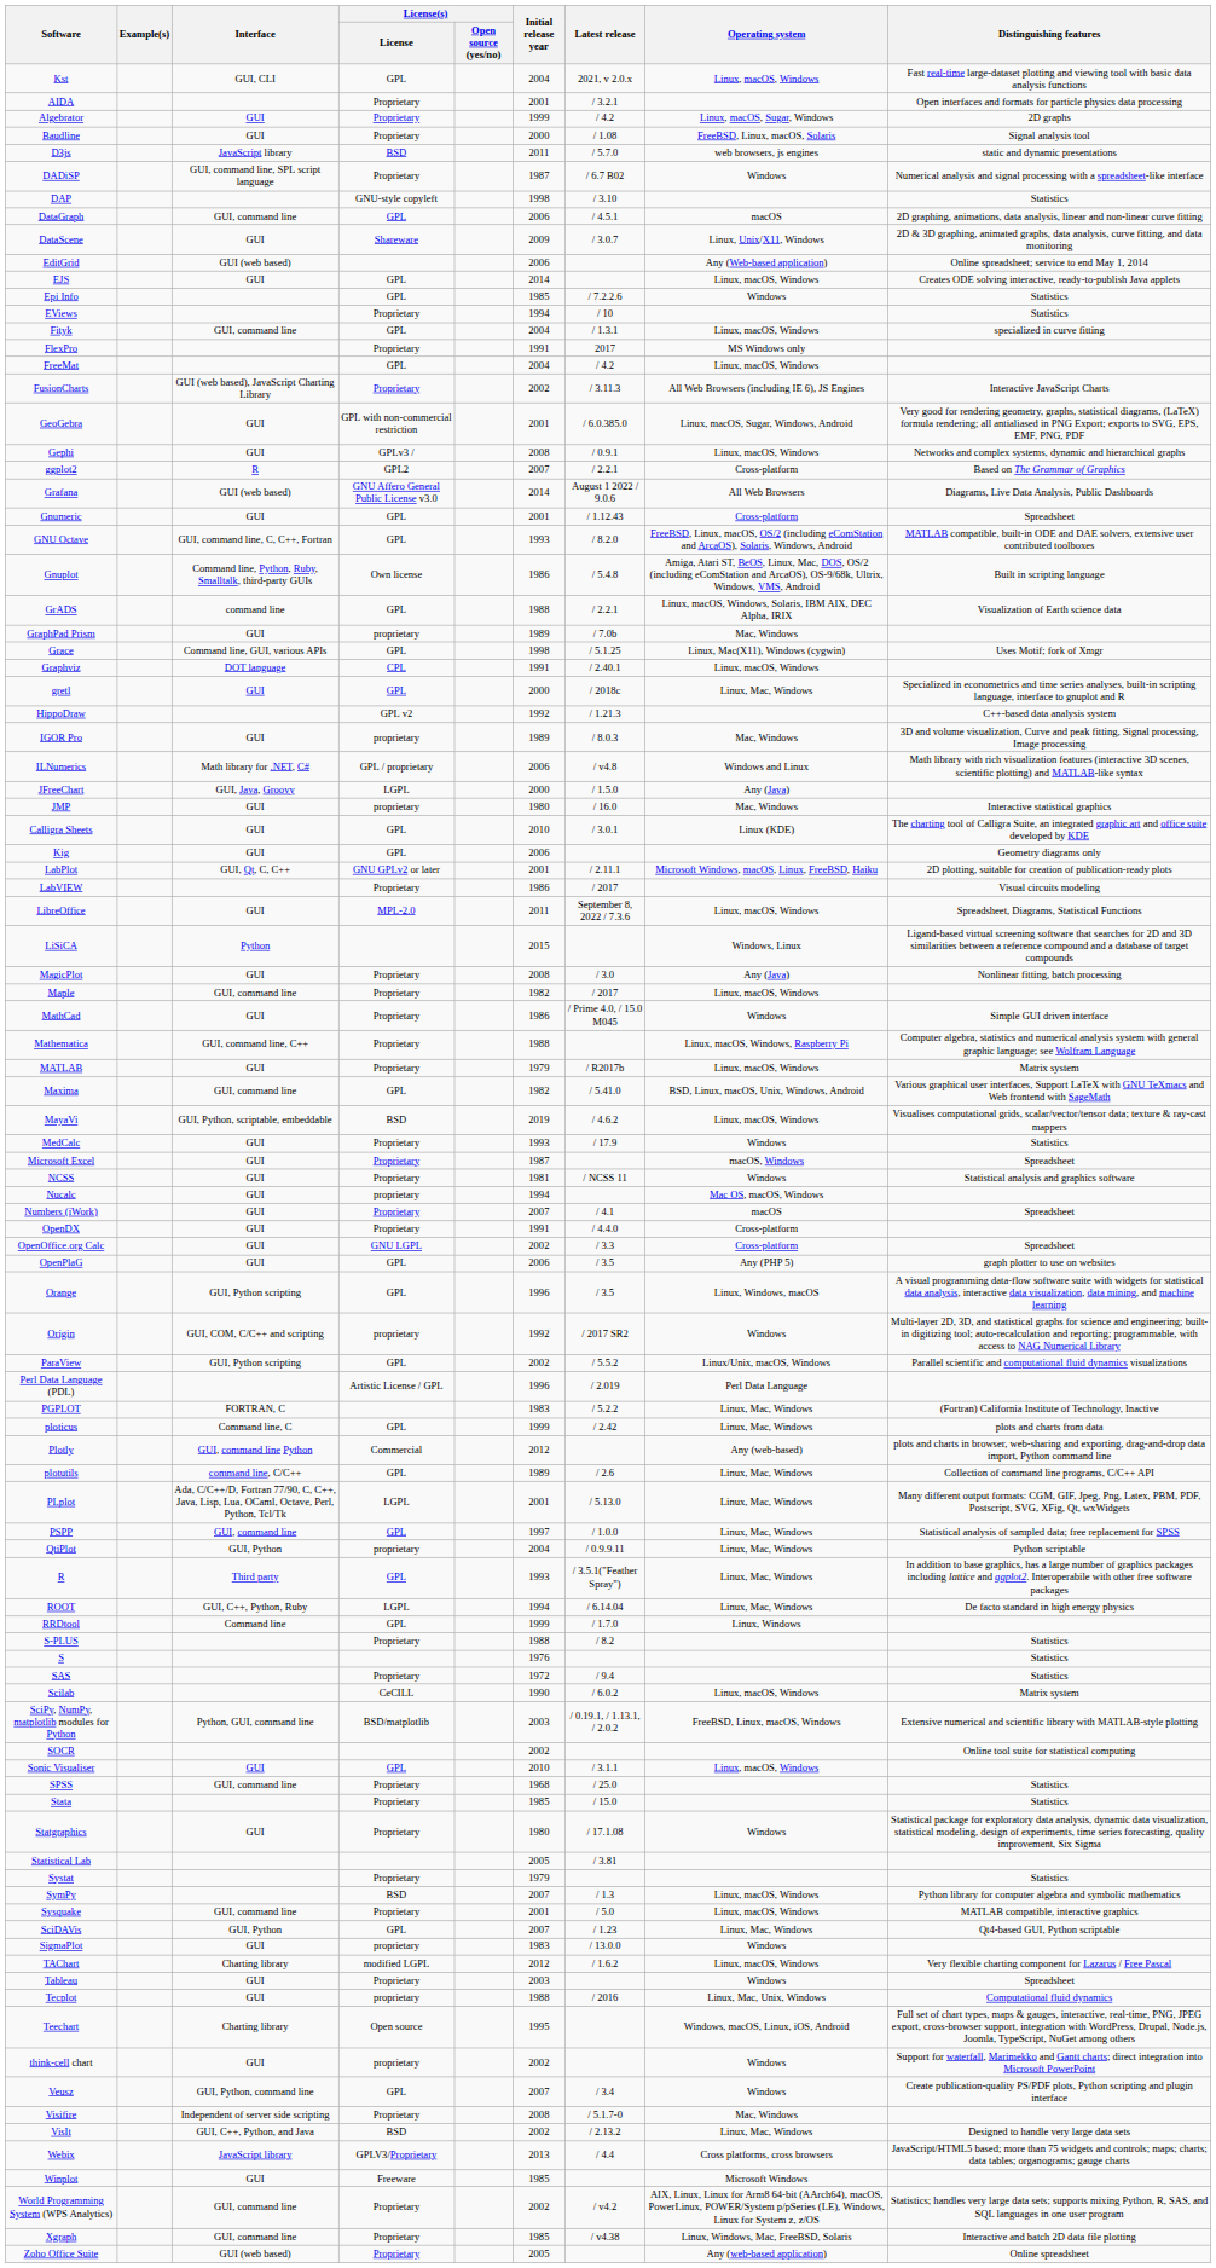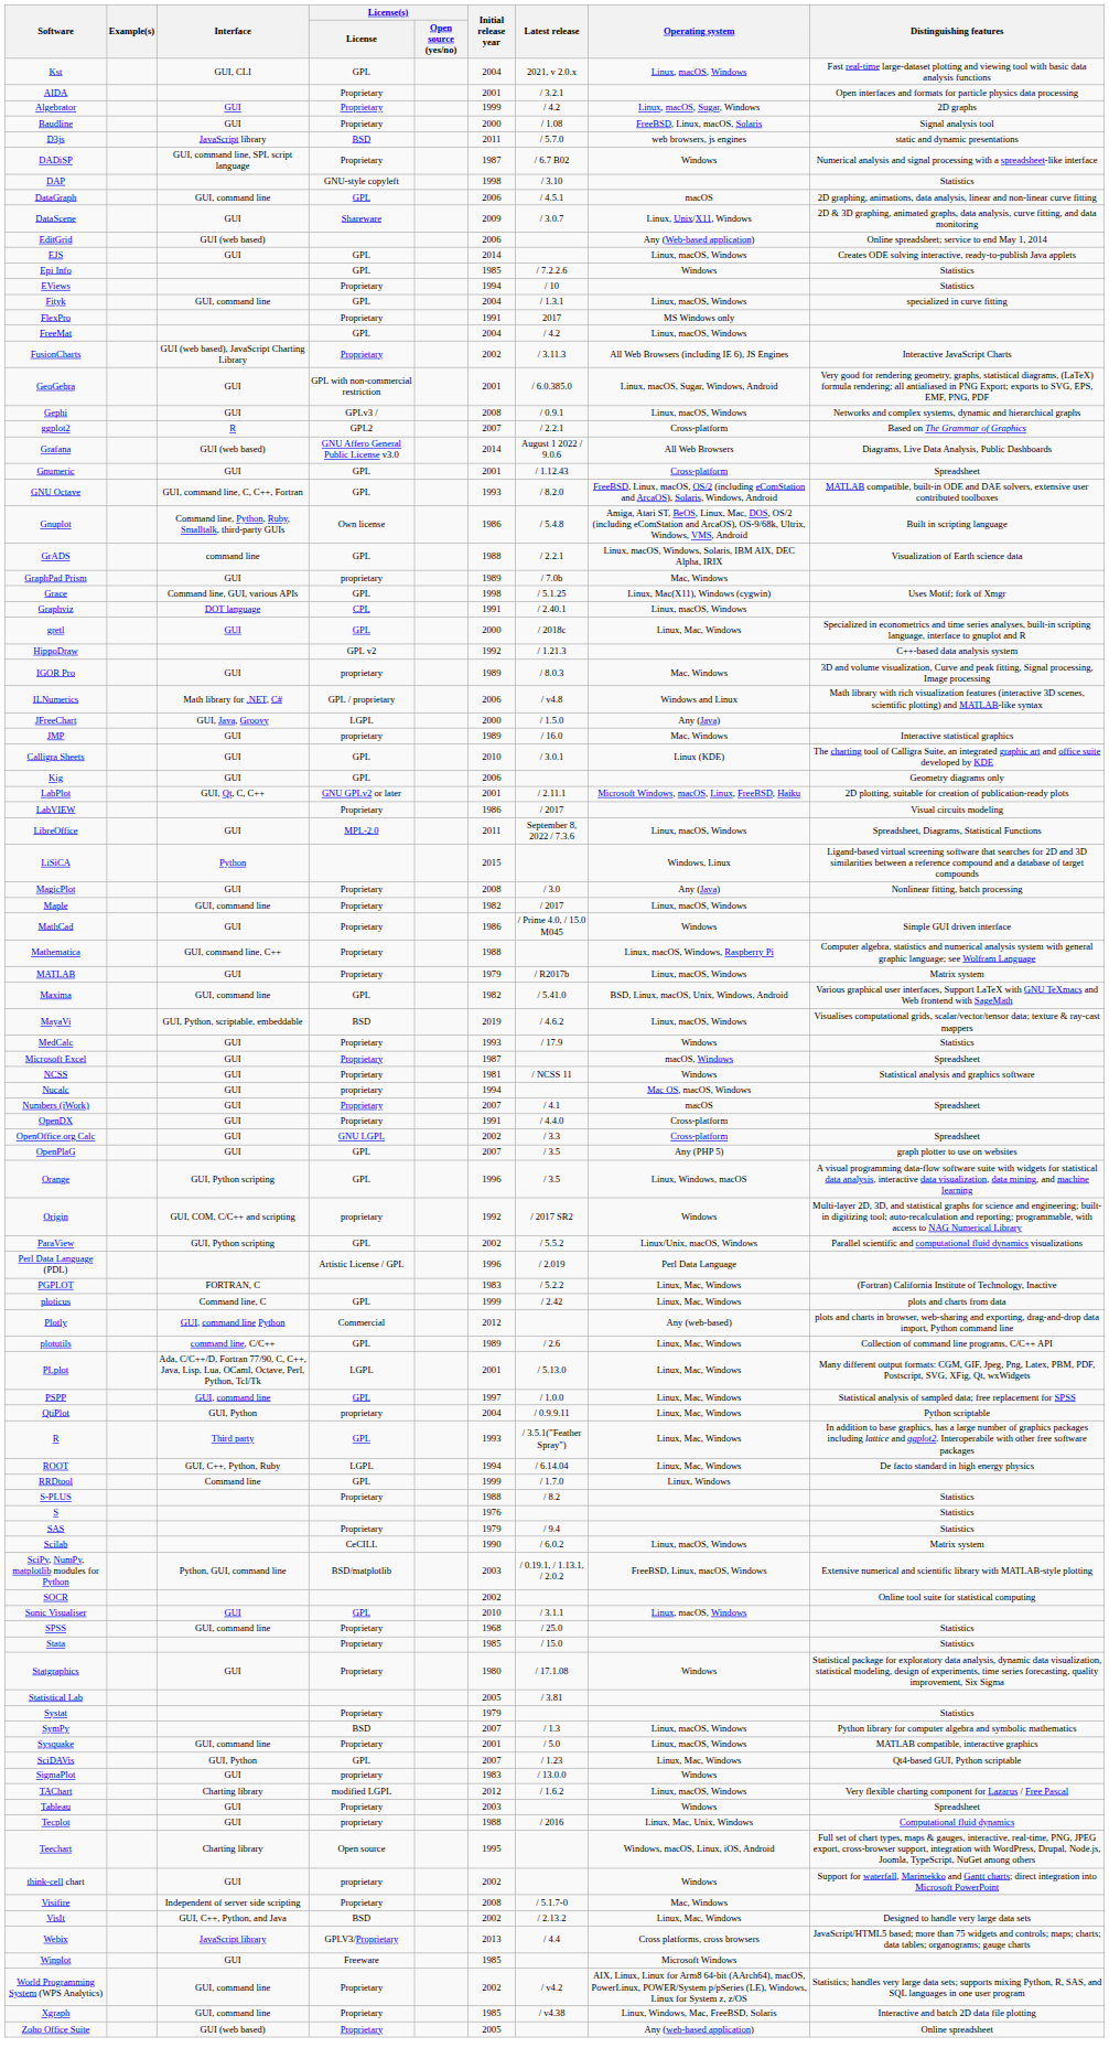JMP | Initial release year: 1980 -> 1989
OpenPlaG | Initial release year: 2006 -> 2007
SAS | Initial release year: 1972 -> 1979
- row: Veusz | GUI, Python, command line | GPL | 2007 | / 3.4 | Windows | Create publication-quality PS/PDF plots, Python scripting and plugin interface
